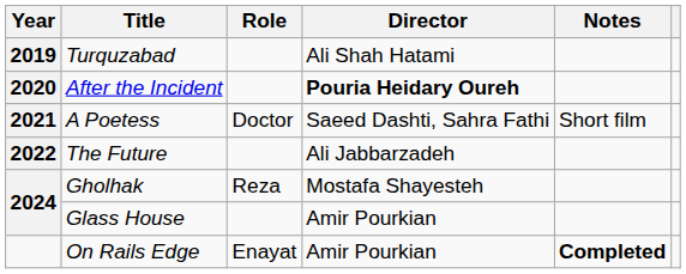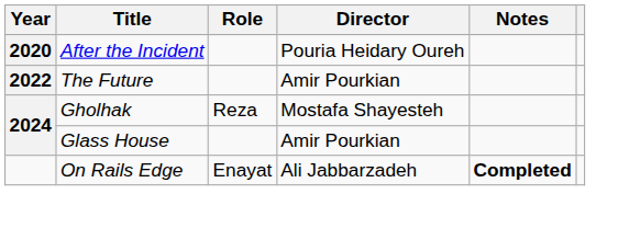- row: 2019 | Turquzabad | Ali Shah Hatami
After the Incident | Director: bold -> normal
- row: 2021 | A Poetess | Doctor | Saeed Dashti, Sahra Fathi | Short film
The Future | Director: Ali Jabbarzadeh -> Amir Pourkian
On Rails Edge | Director: Amir Pourkian -> Ali Jabbarzadeh
